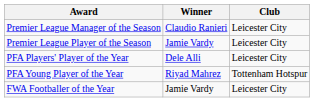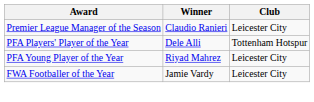- row: Premier League Player of the Season | Jamie Vardy | Leicester City
PFA Players' Player of the Year | Club: Leicester City -> Tottenham Hotspur
PFA Young Player of the Year | Club: Tottenham Hotspur -> Leicester City
